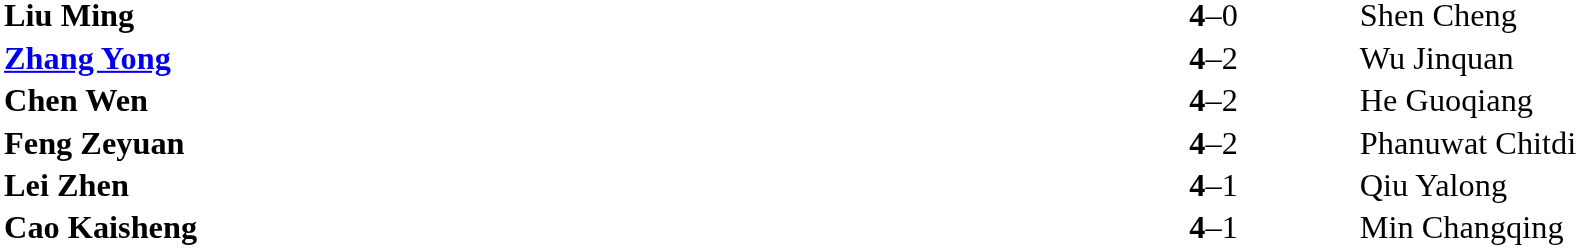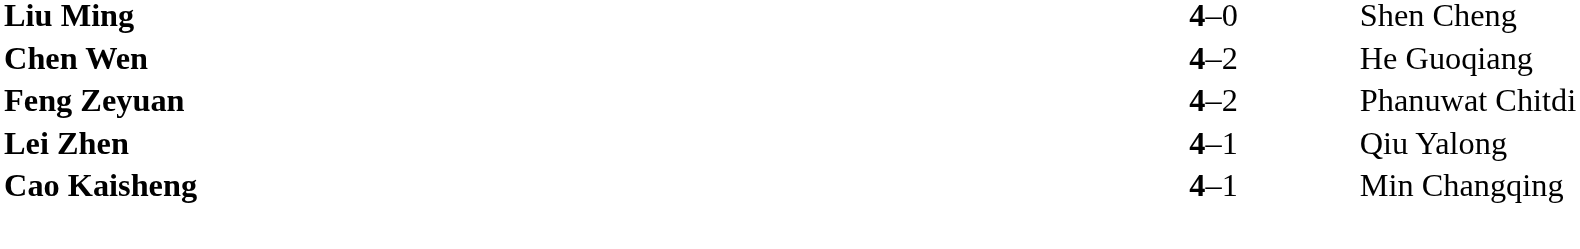- row: Zhang Yong | 4–2 | Wu Jinquan
